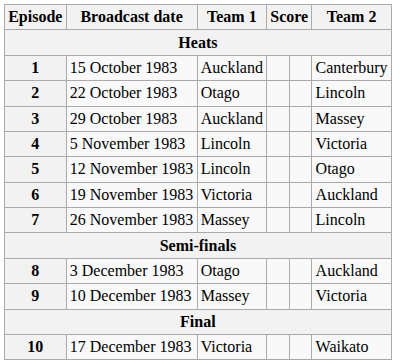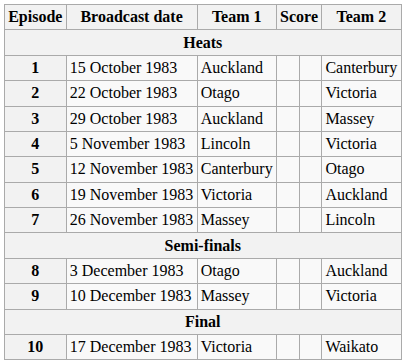2 | Team 2: Lincoln -> Victoria
5 | Team 1: Lincoln -> Canterbury
